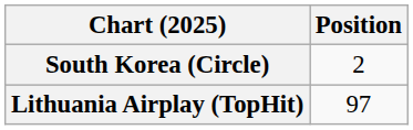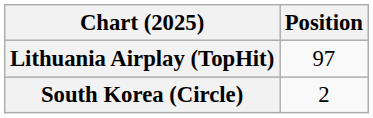rows swapped: Lithuania Airplay (TopHit) <-> South Korea (Circle)
